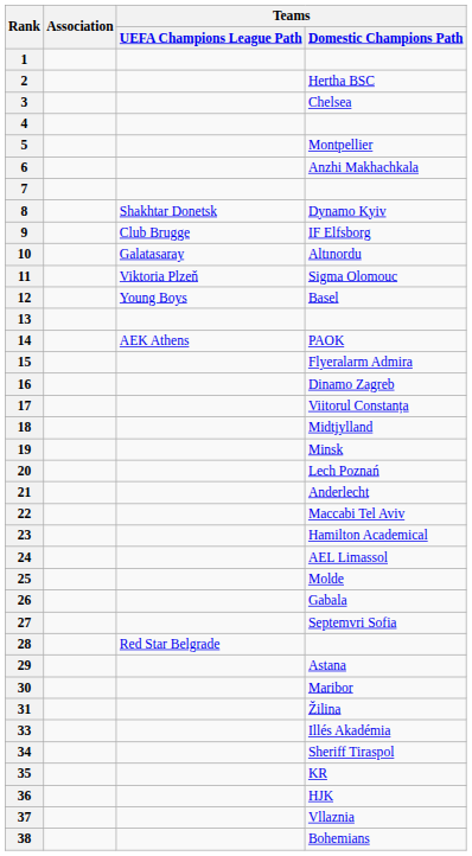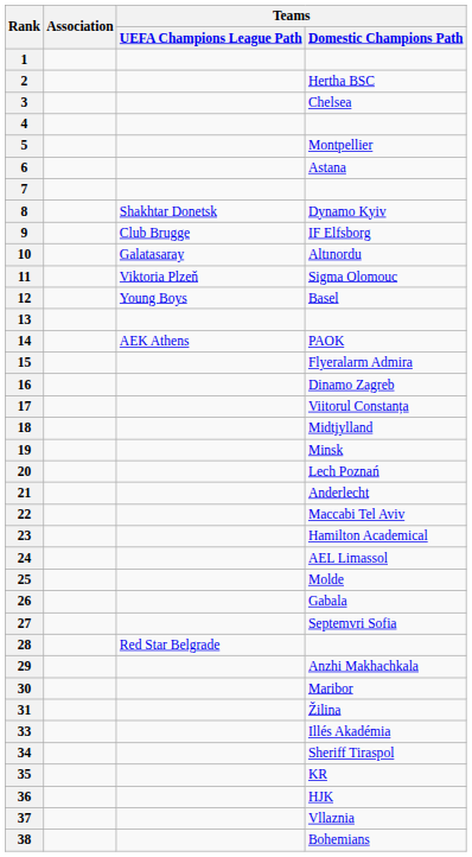6 | Teams / Domestic Champions Path: Anzhi Makhachkala -> Astana
29 | Teams / Domestic Champions Path: Astana -> Anzhi Makhachkala
